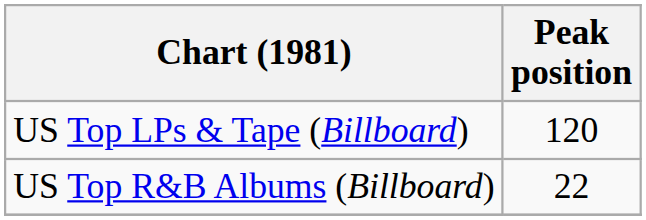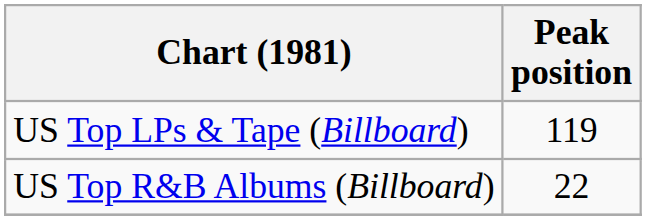US Top LPs & Tape (Billboard) | Peak position: 120 -> 119
